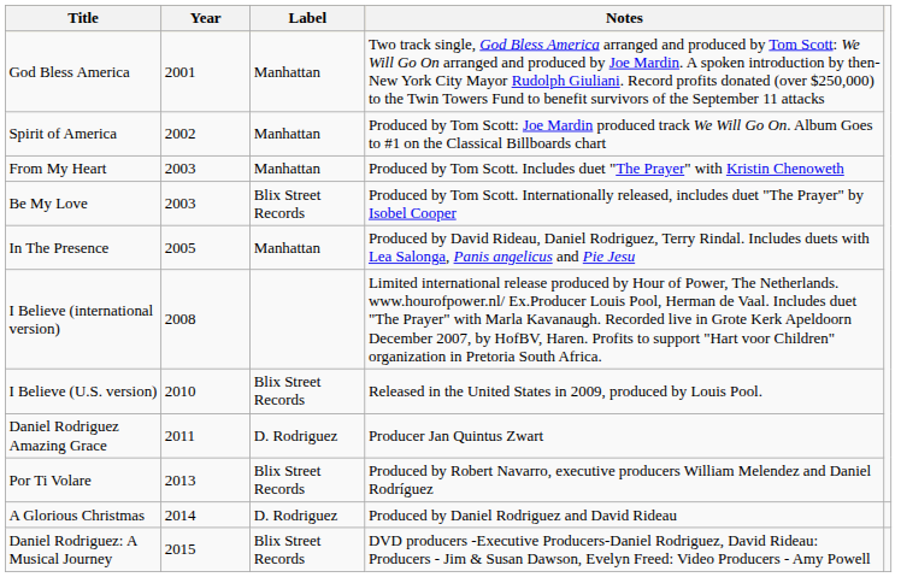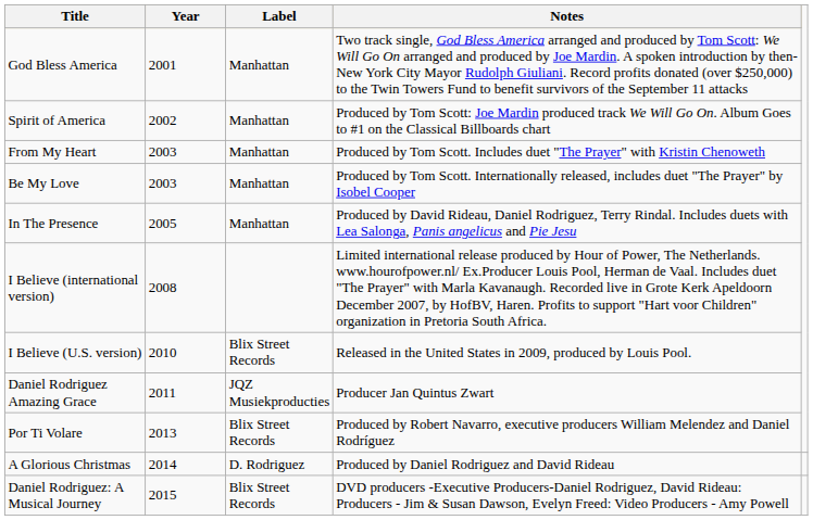Be My Love | Label: Blix Street Records -> Manhattan
Daniel Rodriguez Amazing Grace | Label: D. Rodriguez -> JQZ Musiekproducties
